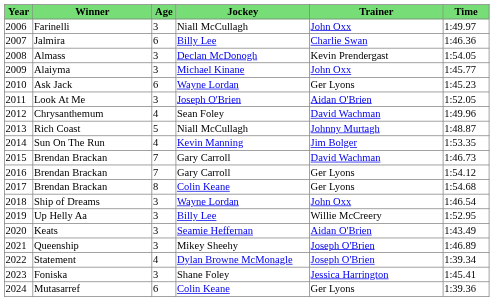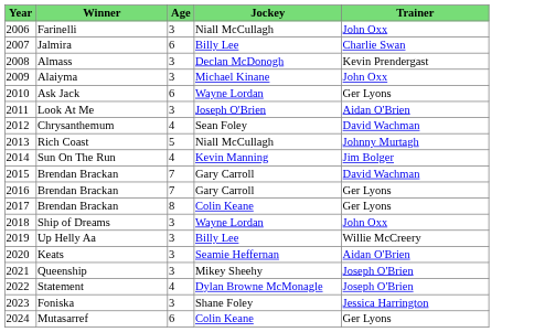- column: Time | 1:49.97 | 1:46.36 | 1:54.05 | 1:45.77 | 1:45.23 | 1:52.05 | 1:49.96 | 1:48.87 | 1:53.35 | 1:46.73 | 1:54.12 | 1:54.68 | 1:46.54 | 1:52.95 | 1:43.49 | 1:46.89 | 1:39.34 | 1:45.41 | 1:39.36
